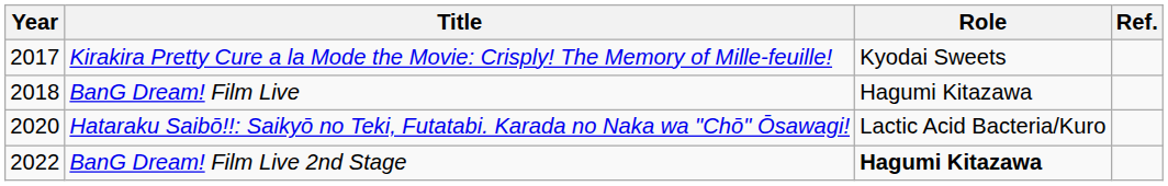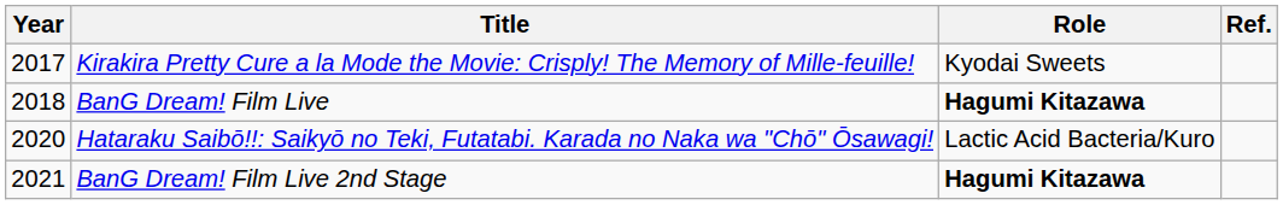BanG Dream! Film Live | Role: normal -> bold
BanG Dream! Film Live 2nd Stage | Year: 2022 -> 2021
